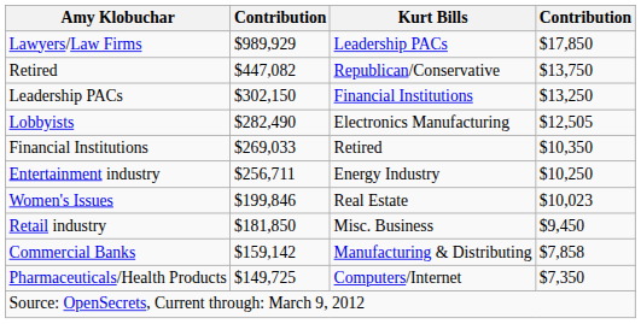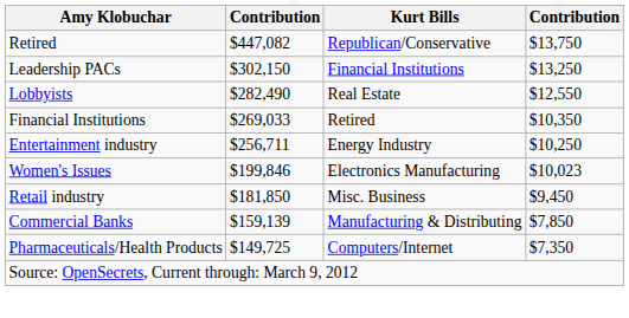- row: Lawyers/Law Firms | $989,929 | Leadership PACs | $17,850
Lobbyists | Kurt Bills: Electronics Manufacturing -> Real Estate
Lobbyists | column 4: $12,505 -> $12,550
Women's Issues | Kurt Bills: Real Estate -> Electronics Manufacturing
Commercial Banks | column 2: $159,142 -> $159,139
Commercial Banks | column 4: $7,858 -> $7,850
